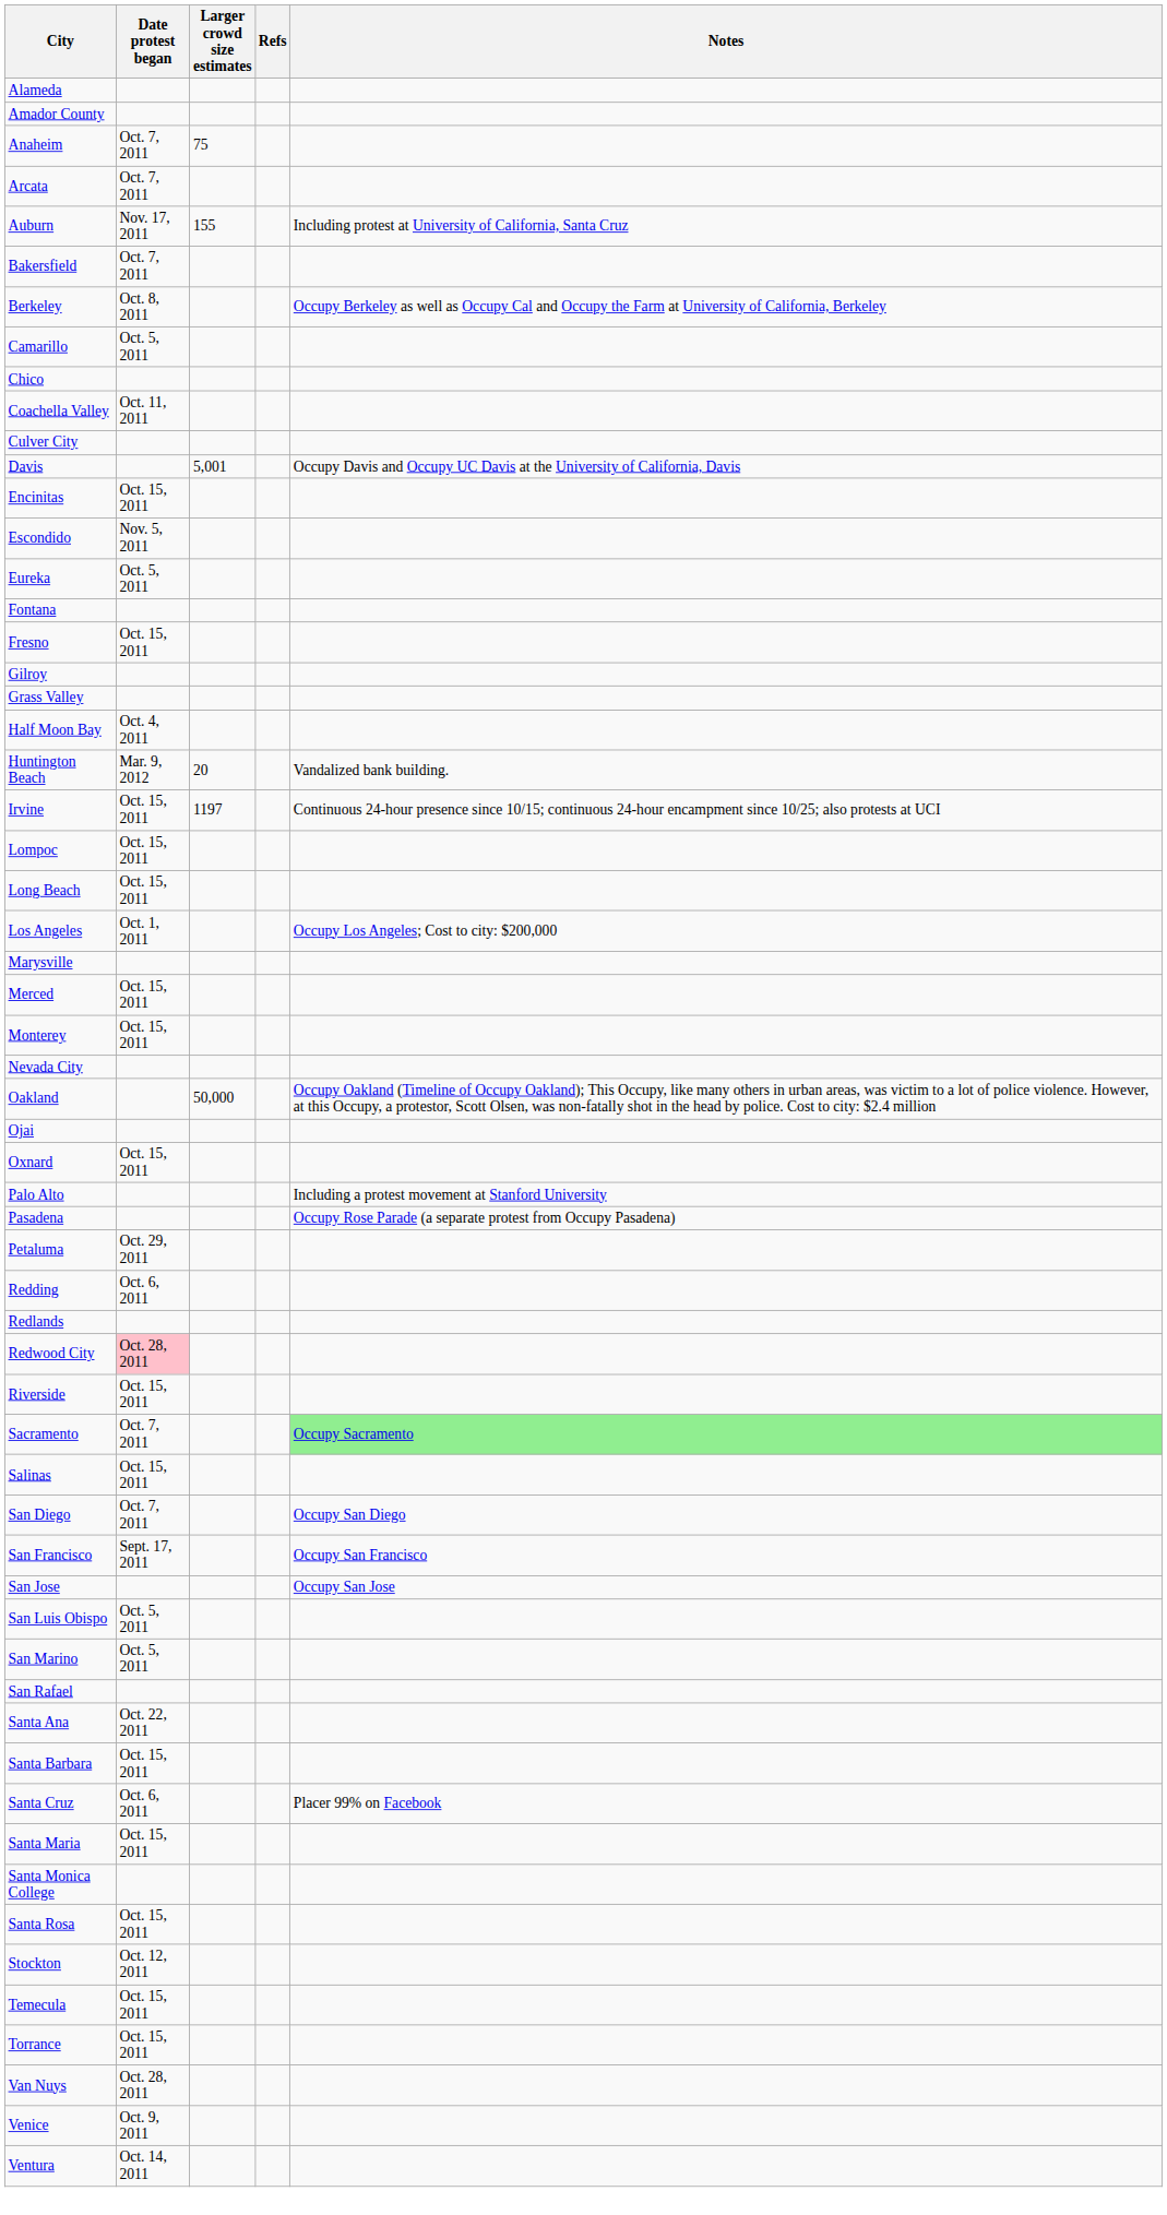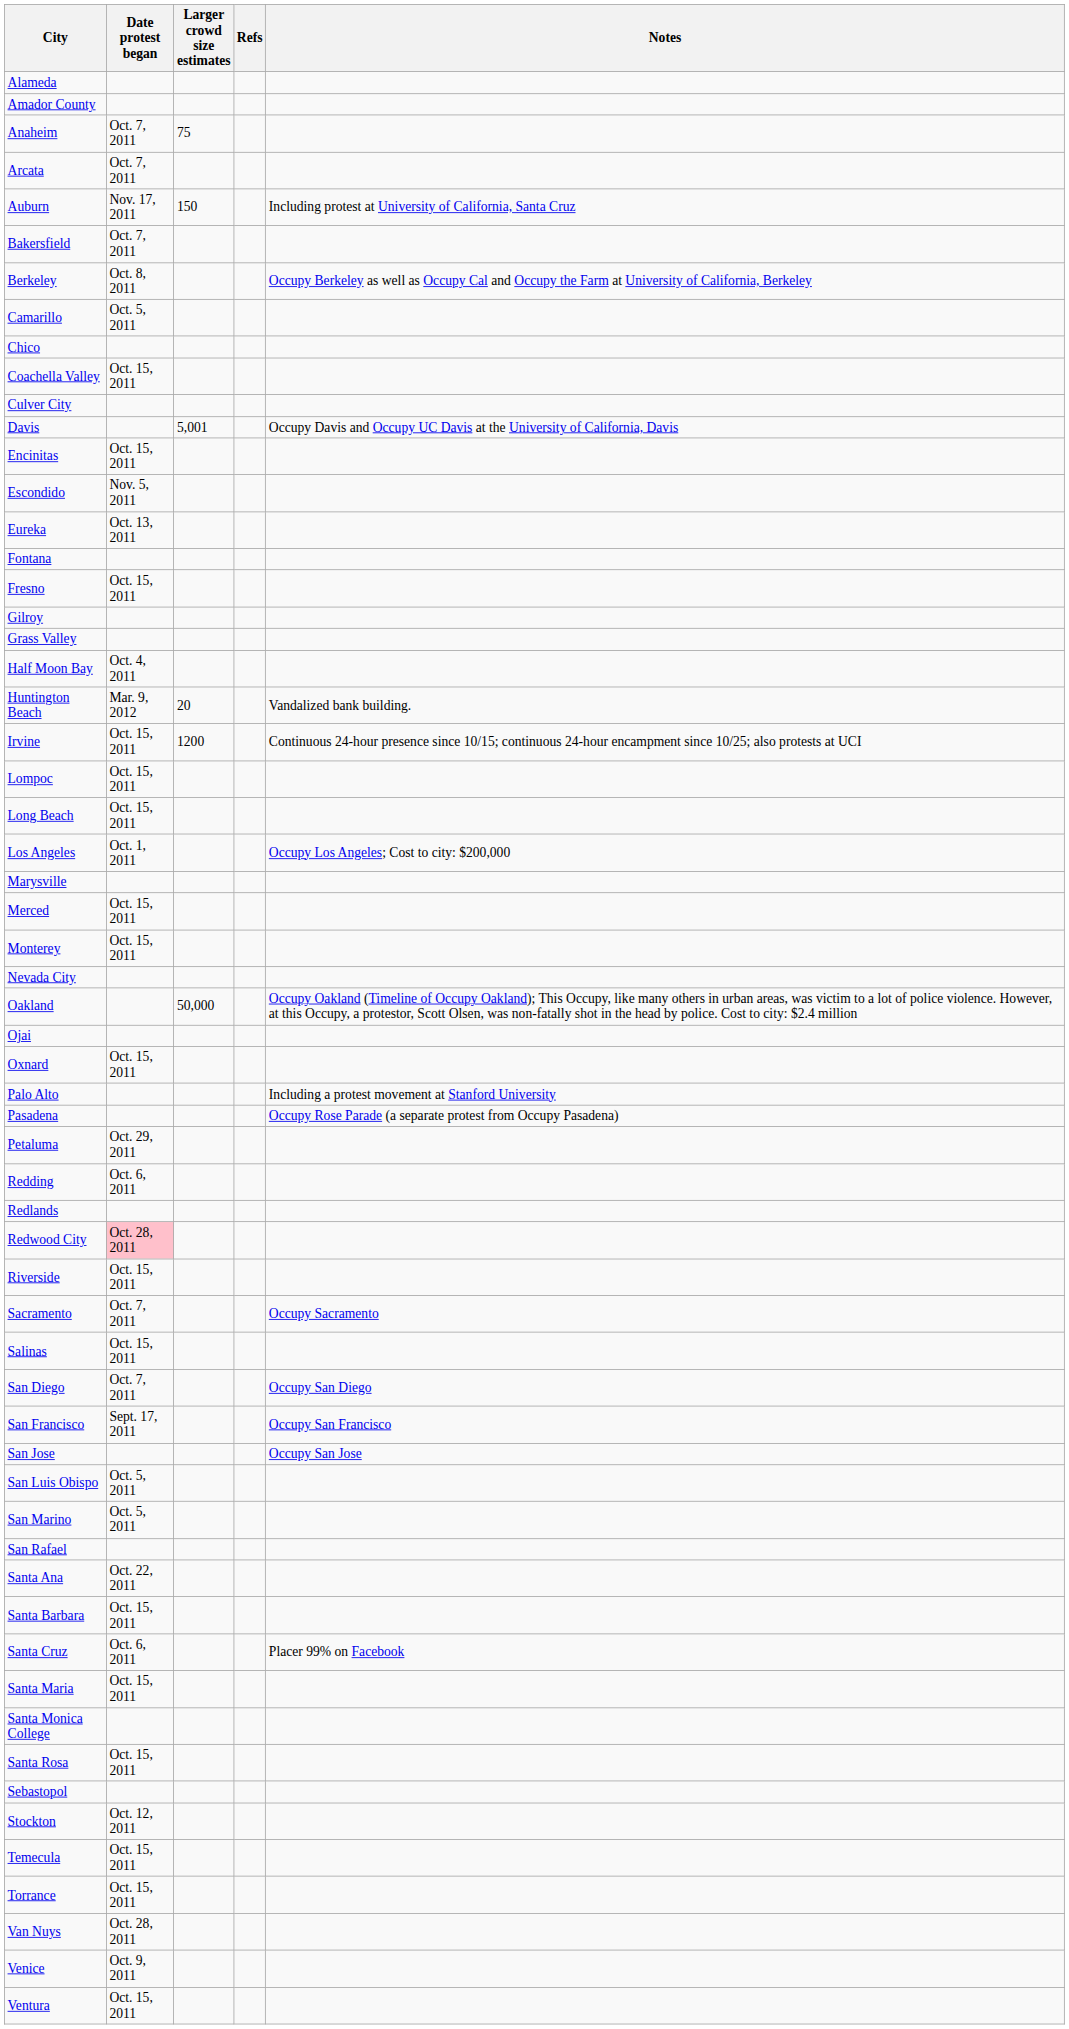Auburn | Larger crowd size estimates: 155 -> 150
Coachella Valley | Date protest began: Oct. 11, 2011 -> Oct. 15, 2011
Eureka | Date protest began: Oct. 5, 2011 -> Oct. 13, 2011
Irvine | Larger crowd size estimates: 1197 -> 1200
Sacramento | Notes: lightgreen background -> no background
+ row: Sebastopol
Ventura | Date protest began: Oct. 14, 2011 -> Oct. 15, 2011
